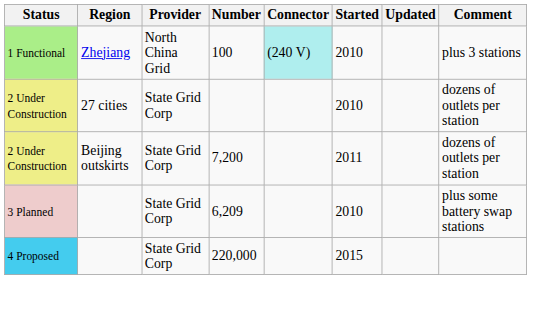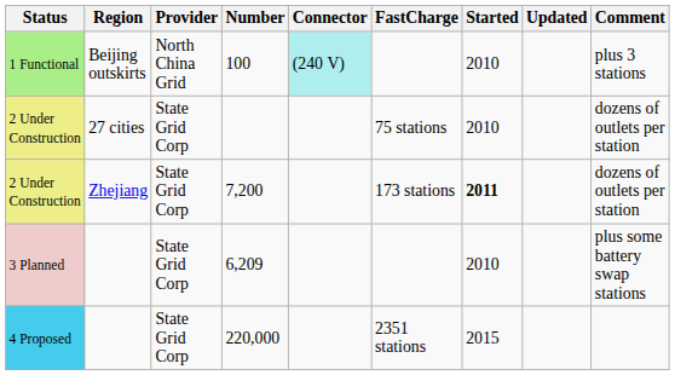+ column: FastCharge | 75 stations | 173 stations | 2351 stations
100 | Region: Zhejiang -> Beijing outskirts
7,200 | Region: Beijing outskirts -> Zhejiang
7,200 | Started: normal -> bold
